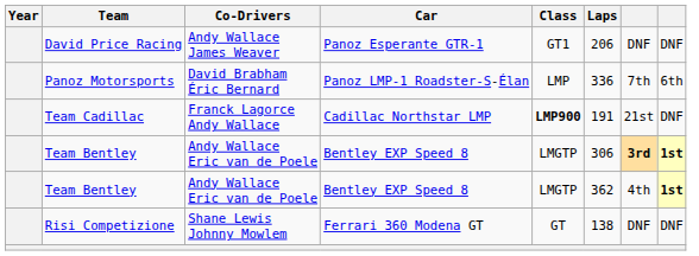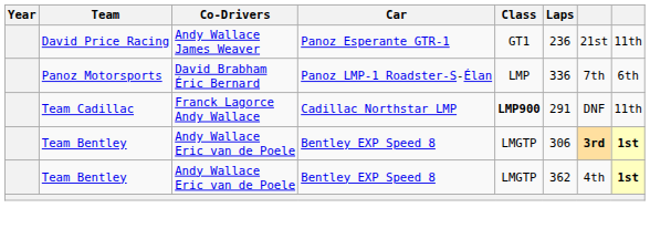David Price Racing | Laps: 206 -> 236
David Price Racing | column 7: DNF -> 21st
David Price Racing | column 8: DNF -> 11th
Team Cadillac | Laps: 191 -> 291
Team Cadillac | column 7: 21st -> DNF
Team Cadillac | column 8: DNF -> 11th
- row: Risi Competizione | Shane Lewis Johnny Mowlem | Ferrari 360 Modena GT | GT | 138 | DNF | DNF
